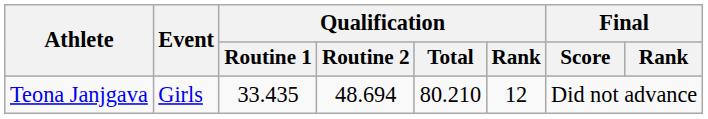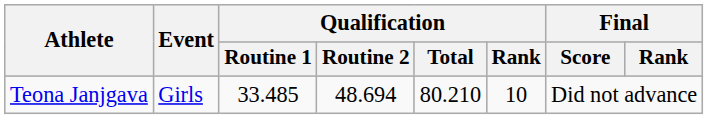Teona Janjgava | Qualification / Routine 1: 33.435 -> 33.485
Teona Janjgava | Qualification / Rank: 12 -> 10
